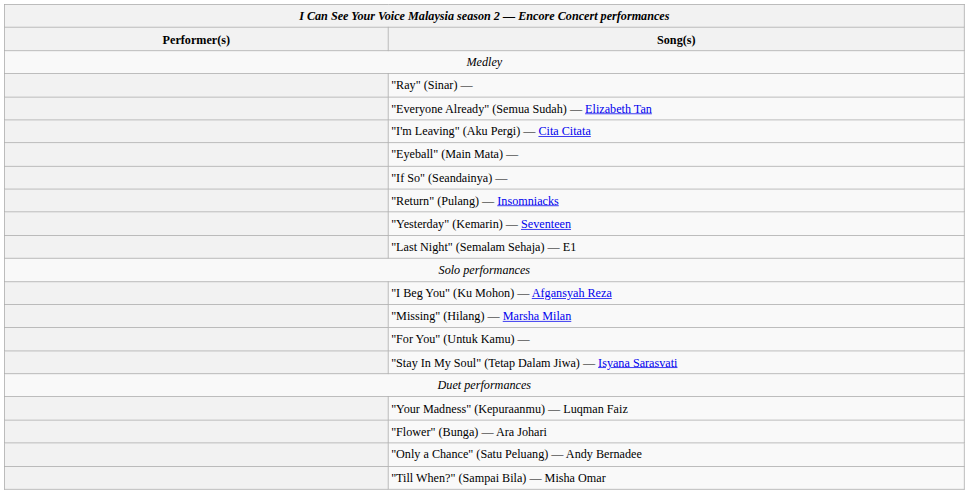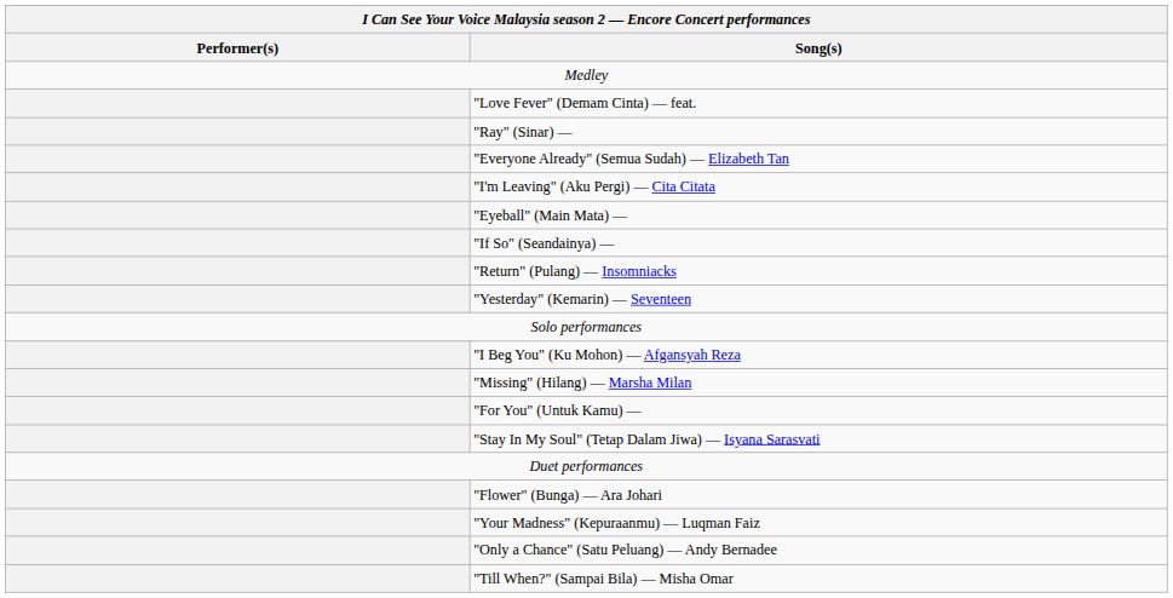+ row: "Love Fever" (Demam Cinta) — feat.
- row: "Last Night" (Semalam Sehaja) — E1
rows swapped: "Your Madness" (Kepuraanmu) — Luqman Faiz <-> "Flower" (Bunga) — Ara Johari
